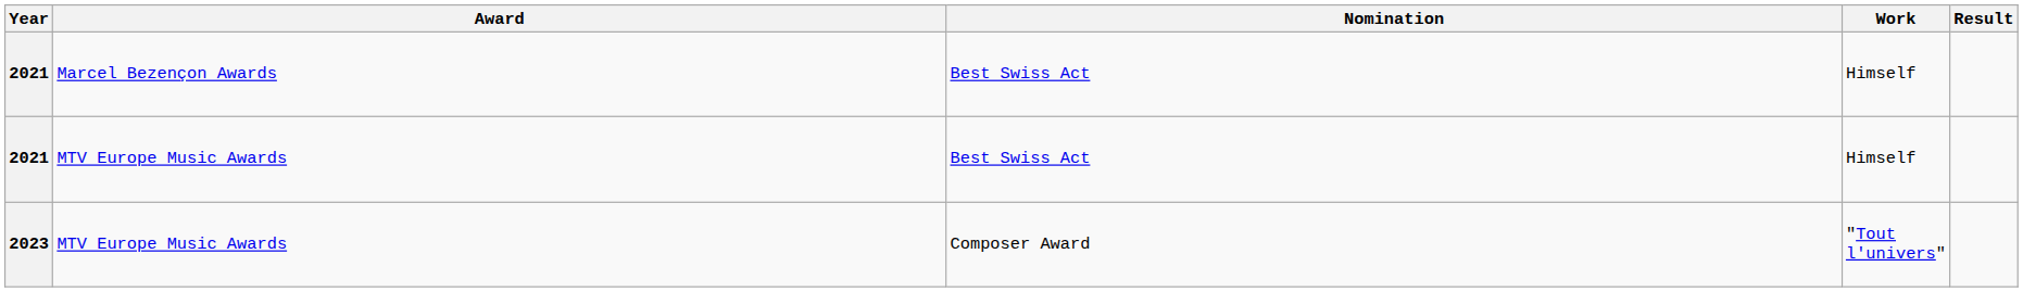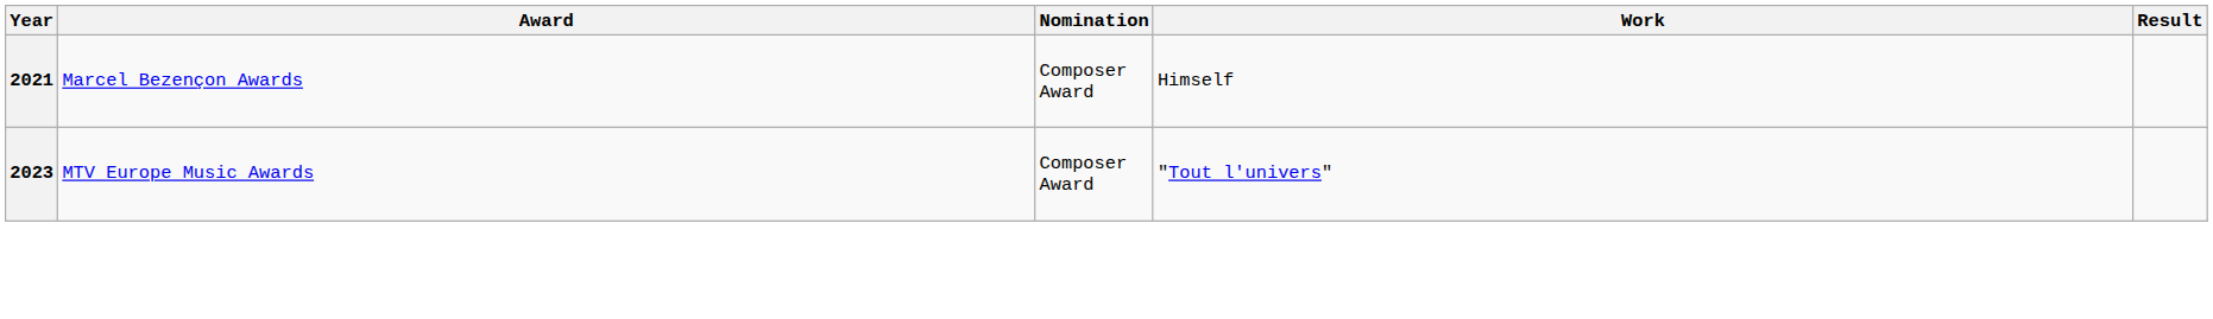2021 / Marcel Bezençon Awards | Nomination: Best Swiss Act -> Composer Award
- row: 2021 | MTV Europe Music Awards | Best Swiss Act | Himself
